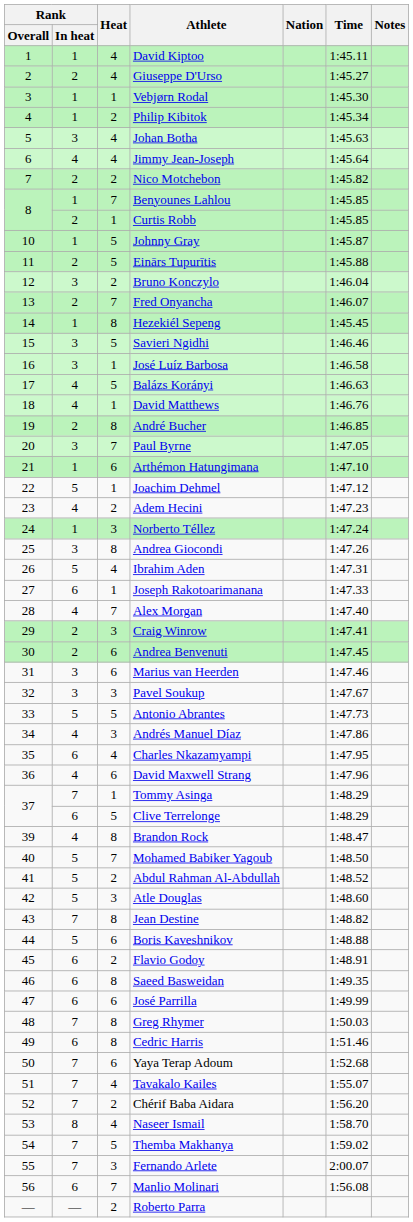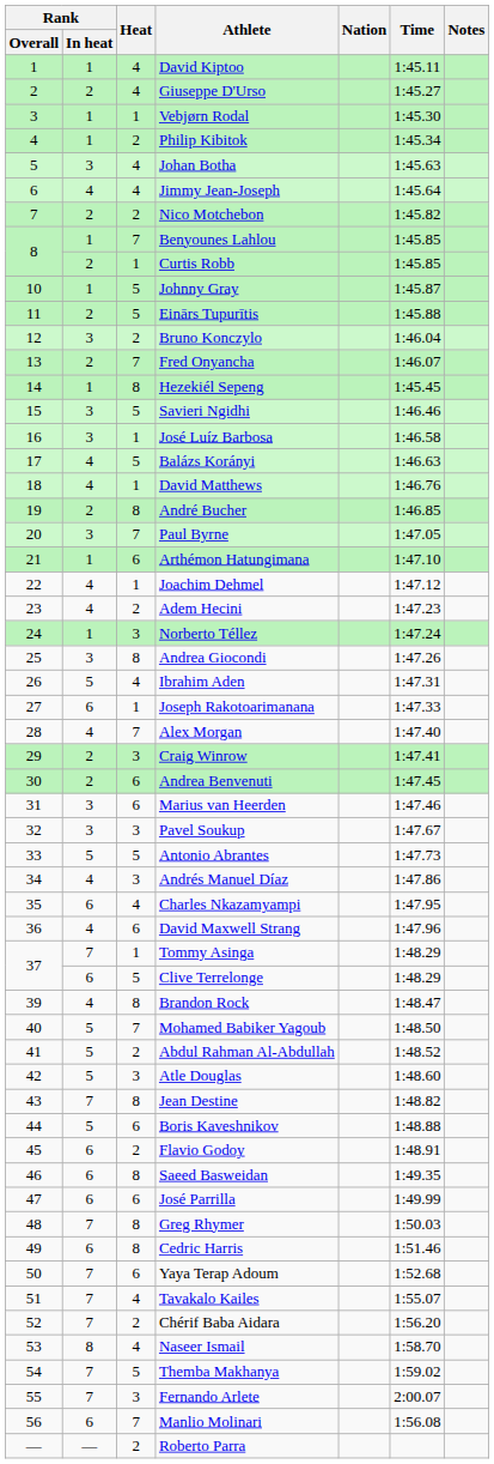Joachim Dehmel | Rank / In heat: 5 -> 4
